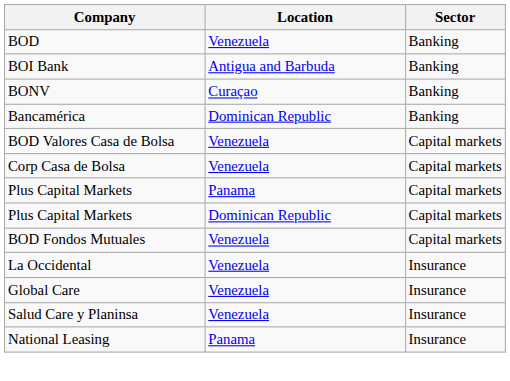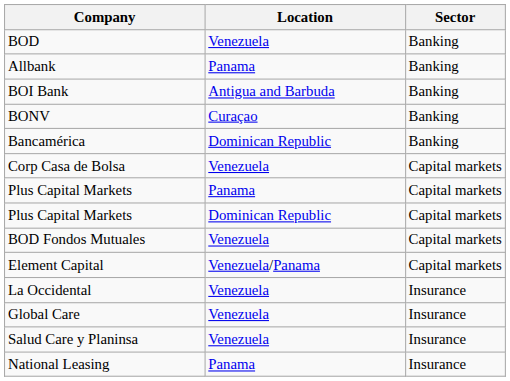+ row: Allbank | Panama | Banking
- row: BOD Valores Casa de Bolsa | Venezuela | Capital markets
+ row: Element Capital | Venezuela/Panama | Capital markets
